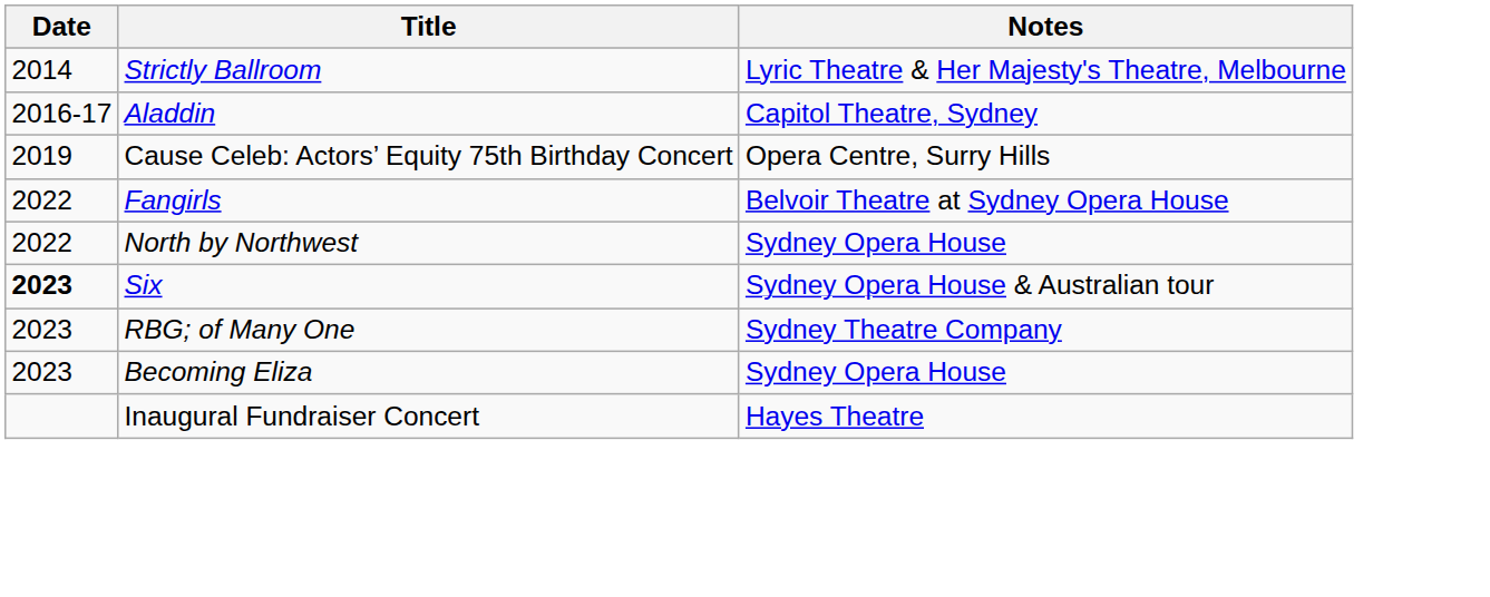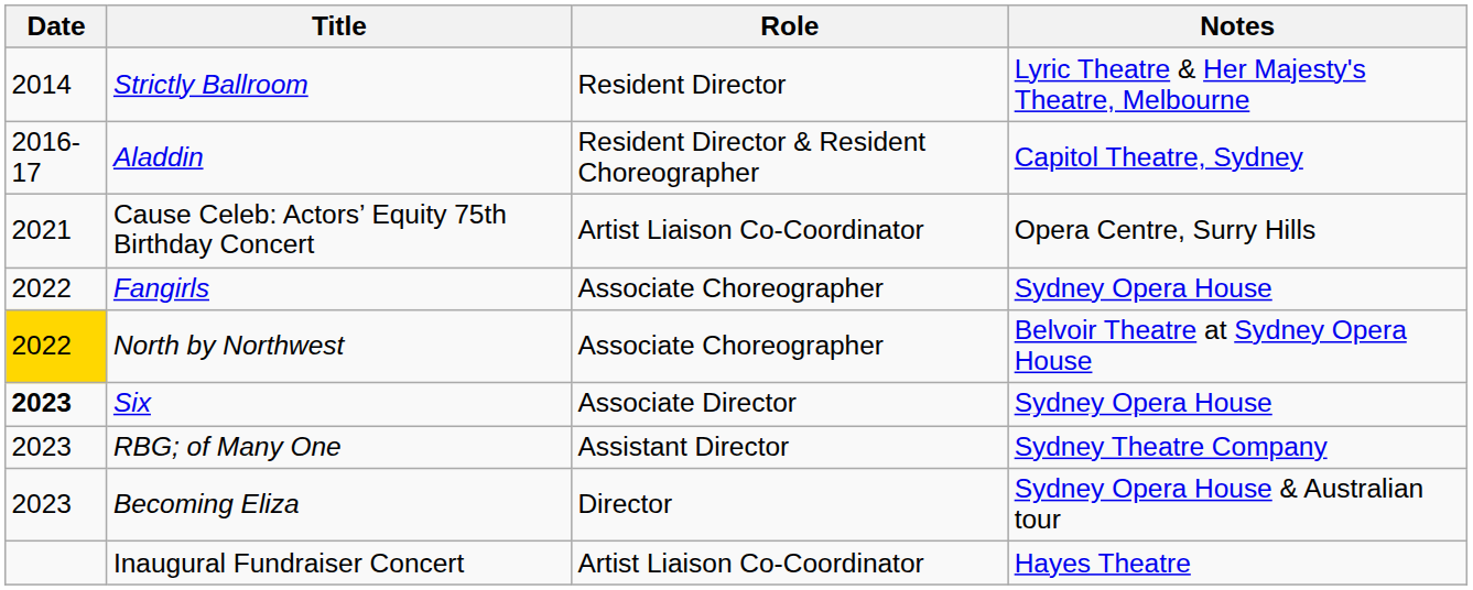+ column: Role | Resident Director | Resident Director & Resident Choreographer | Artist Liaison Co-Coordinator | Associate Choreographer | Associate Choreographer | Associate Director | Assistant Director | Director | Artist Liaison Co-Coordinator
Cause Celeb: Actors’ Equity 75th Birthday Concert | Date: 2019 -> 2021
Fangirls | Notes: Belvoir Theatre at Sydney Opera House -> Sydney Opera House
North by Northwest | Date: no background -> gold background
North by Northwest | Notes: Sydney Opera House -> Belvoir Theatre at Sydney Opera House
Six | Notes: Sydney Opera House & Australian tour -> Sydney Opera House
Becoming Eliza | Notes: Sydney Opera House -> Sydney Opera House & Australian tour
